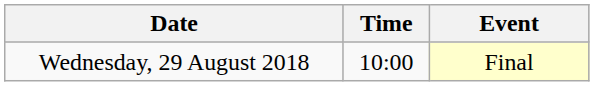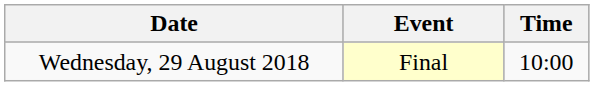columns swapped: Time <-> Event
